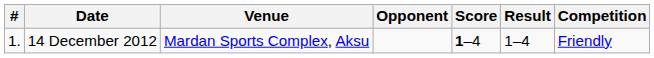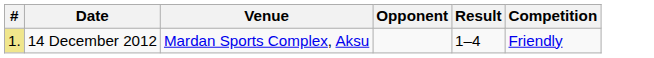- column: Score | 1–4
14 December 2012 | #: no background -> khaki background
